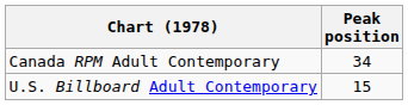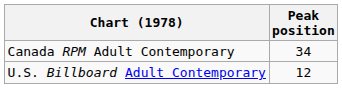U.S. Billboard Adult Contemporary | Peak position: 15 -> 12
